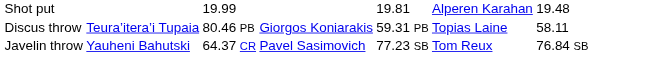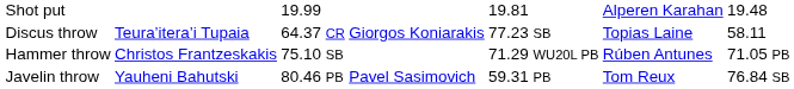Discus throw | column 3: 80.46 PB -> 64.37 CR
Discus throw | column 5: 59.31 PB -> 77.23 SB
+ row: Hammer throw | Christos Frantzeskakis | 75.10 SB | 71.29 WU20L PB | Rúben Antunes | 71.05 PB
Javelin throw | column 3: 64.37 CR -> 80.46 PB
Javelin throw | column 5: 77.23 SB -> 59.31 PB
